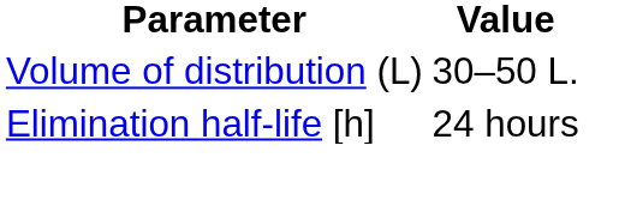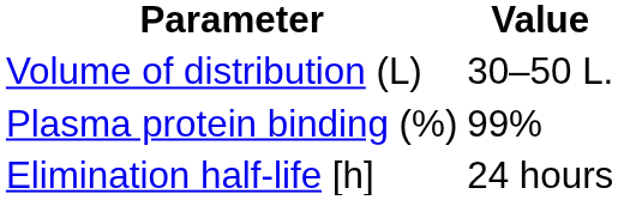+ row: Plasma protein binding (%) | 99%
